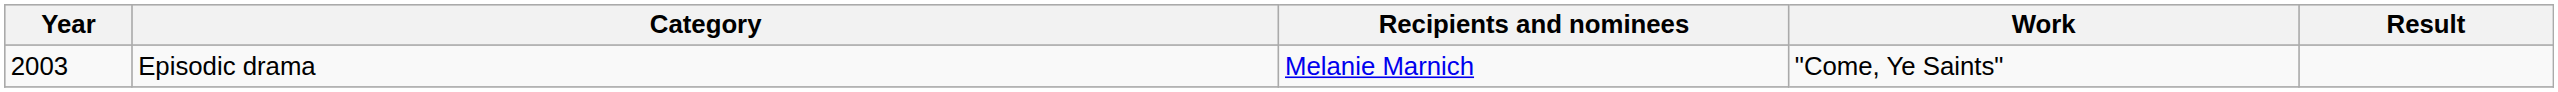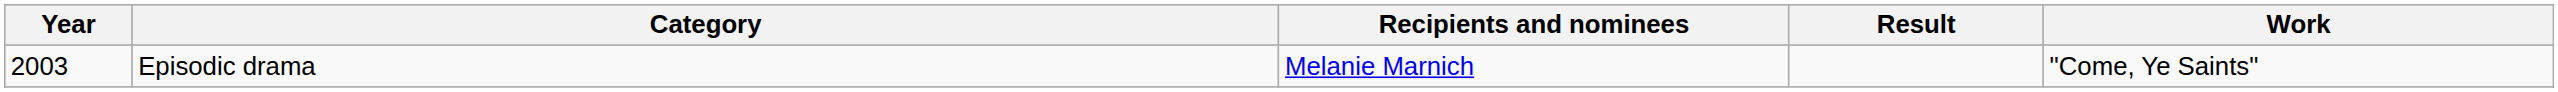columns swapped: Work <-> Result
